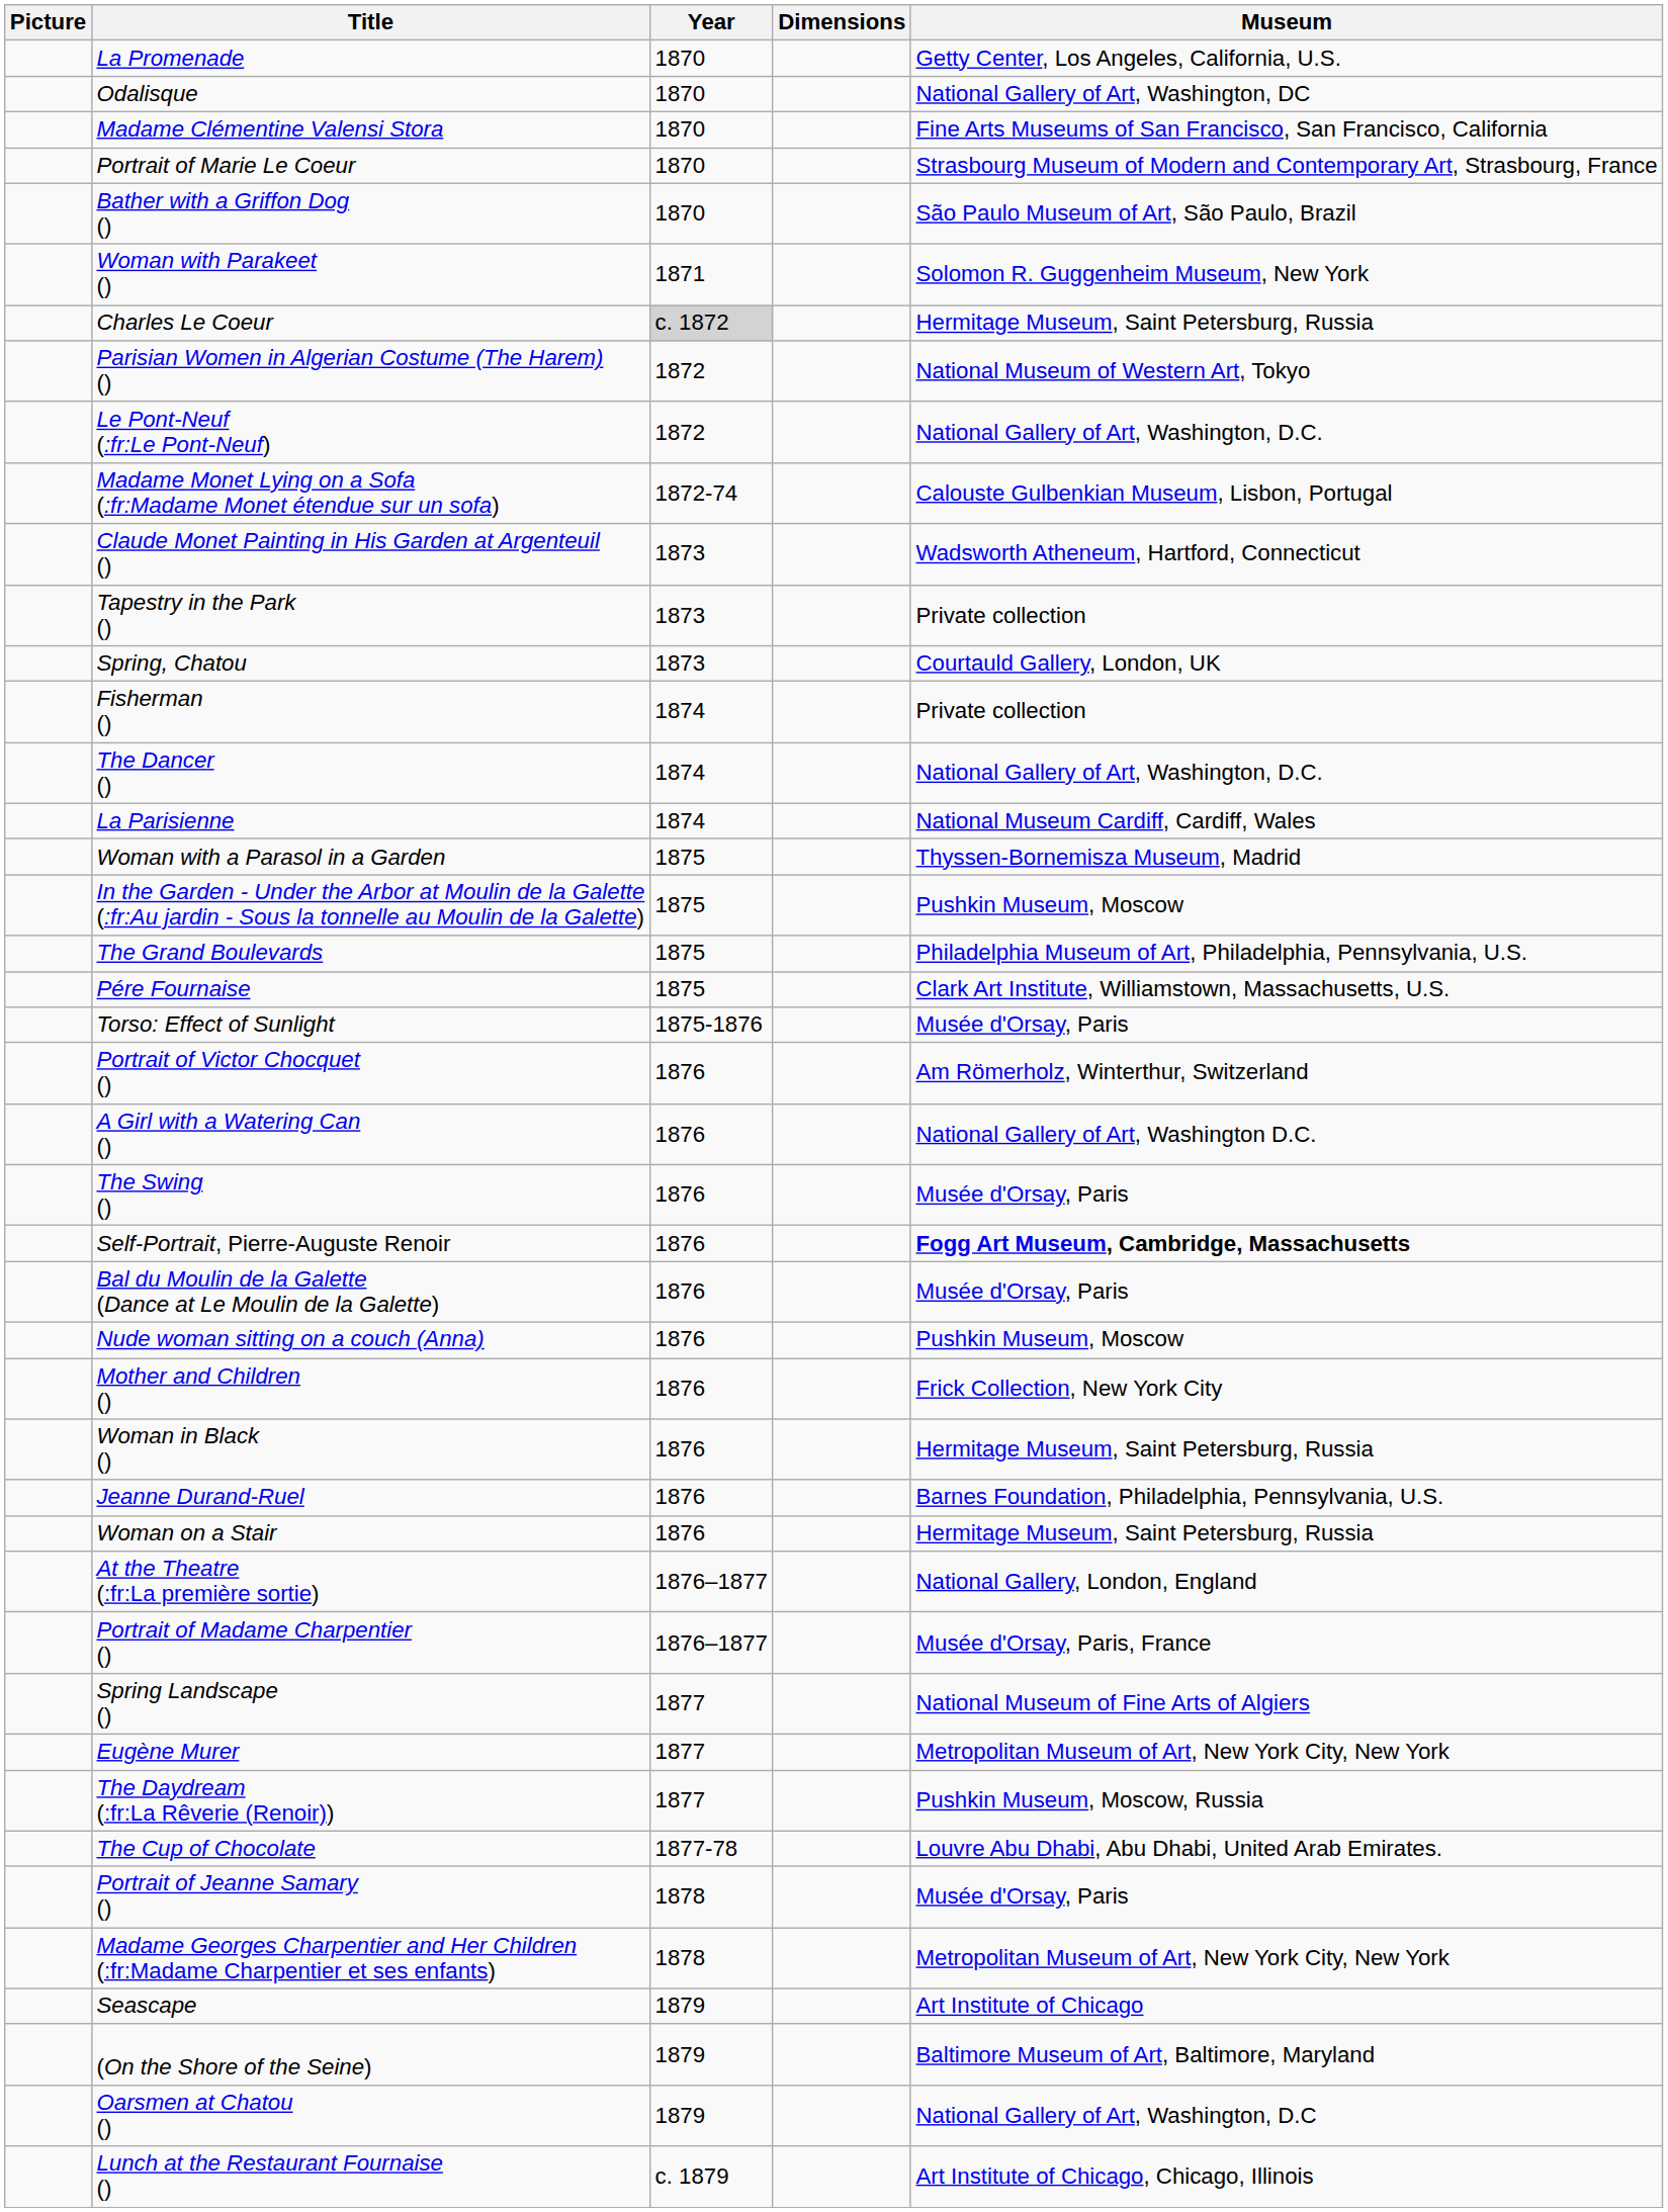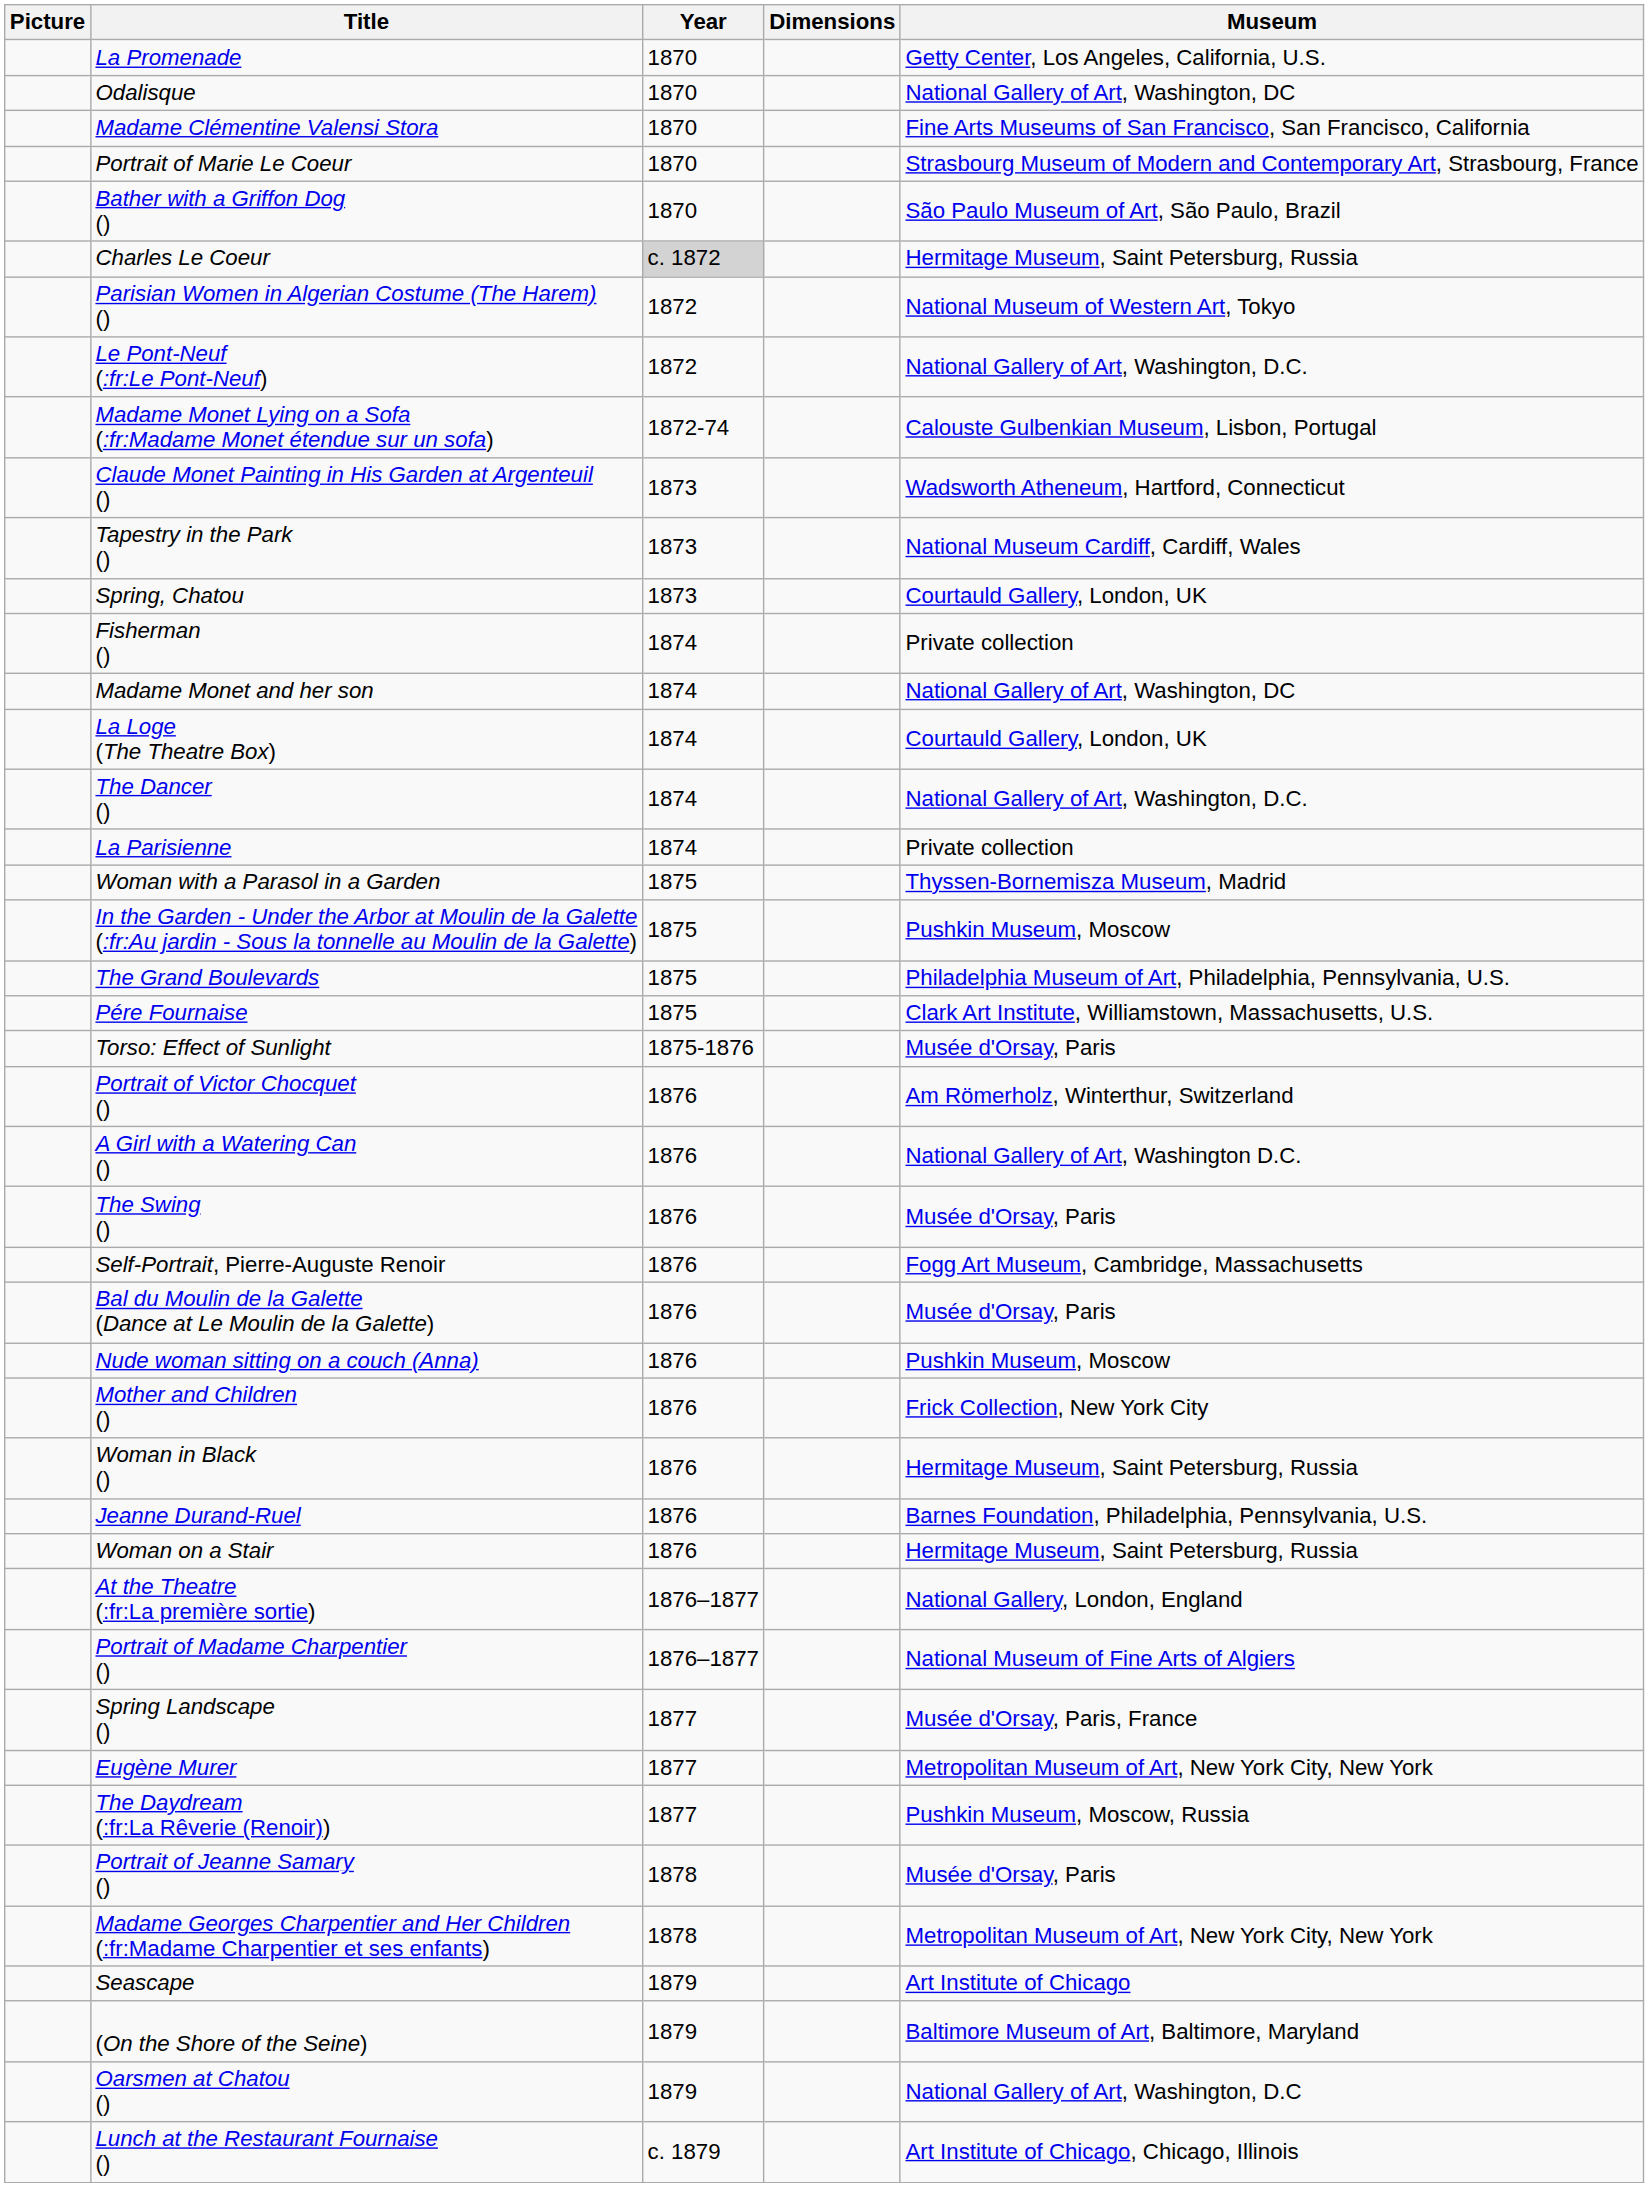- row: Woman with Parakeet () | 1871 | Solomon R. Guggenheim Museum, New York
Tapestry in the Park () | Museum: Private collection -> National Museum Cardiff, Cardiff, Wales
+ row: Madame Monet and her son | 1874 | National Gallery of Art, Washington, DC
+ row: La Loge (The Theatre Box) | 1874 | Courtauld Gallery, London, UK
La Parisienne | Museum: National Museum Cardiff, Cardiff, Wales -> Private collection
Self-Portrait, Pierre-Auguste Renoir | Museum: bold -> normal
Portrait of Madame Charpentier () | Museum: Musée d'Orsay, Paris, France -> National Museum of Fine Arts of Algiers
Spring Landscape () | Museum: National Museum of Fine Arts of Algiers -> Musée d'Orsay, Paris, France
- row: The Cup of Chocolate | 1877-78 | Louvre Abu Dhabi, Abu Dhabi, United Arab Emirates.
